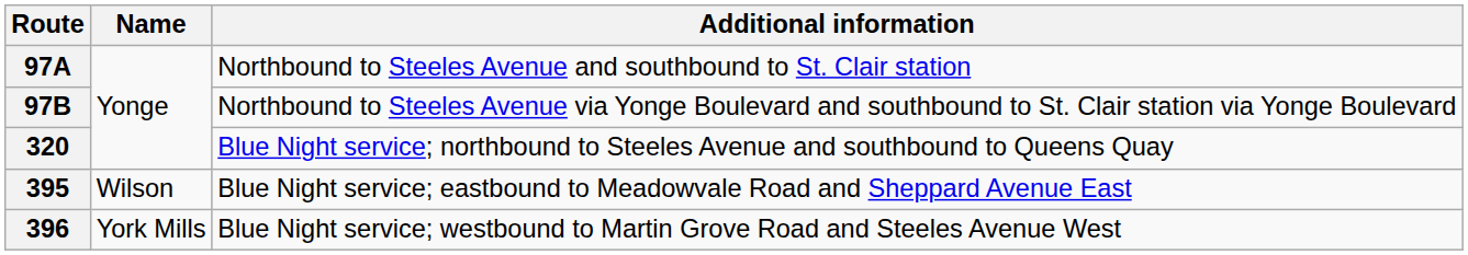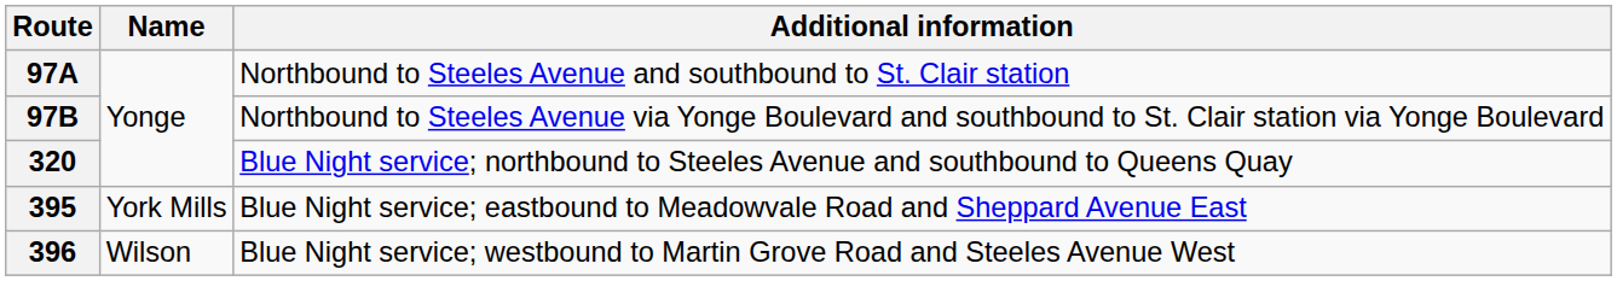395 | Name: Wilson -> York Mills
396 | Name: York Mills -> Wilson
